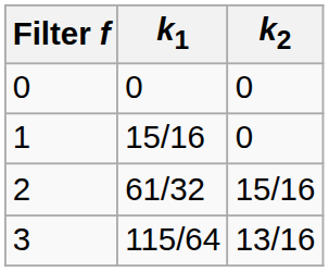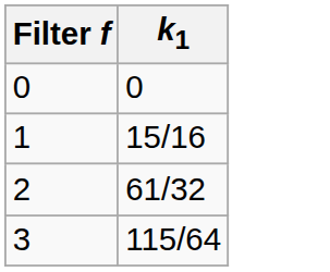- column: k2 | 0 | 0 | 15/16 | 13/16
